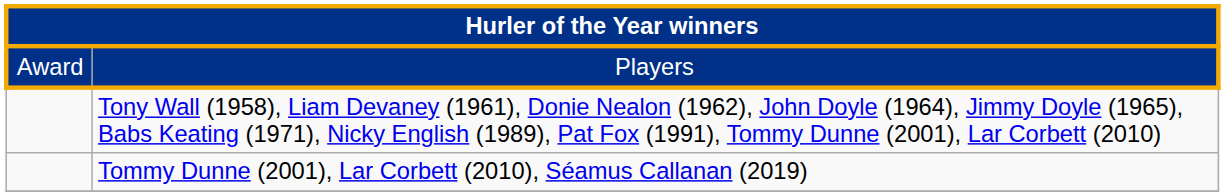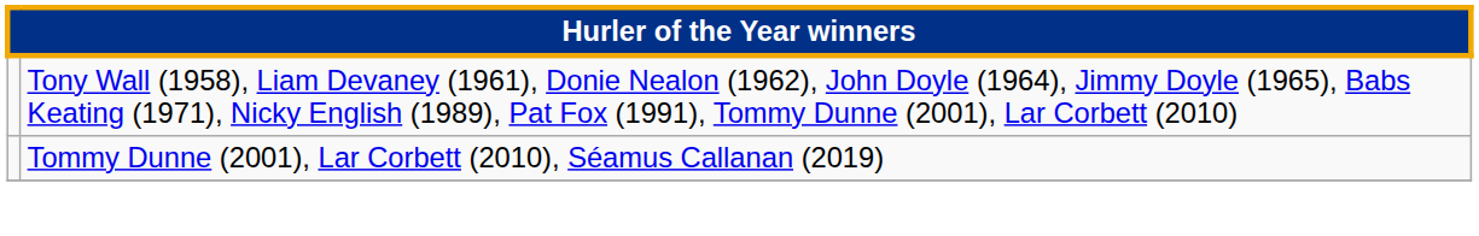- row: Award | Players
